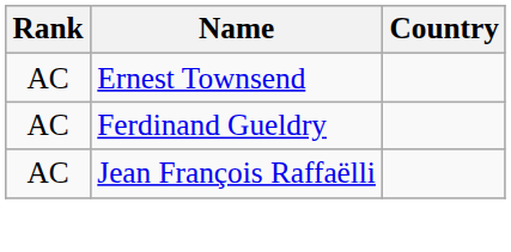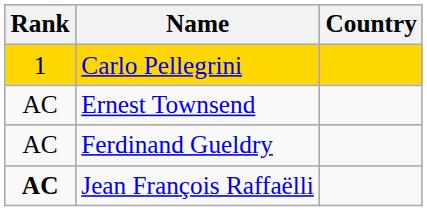+ row: 1 | Carlo Pellegrini
Jean François Raffaëlli | Rank: normal -> bold
